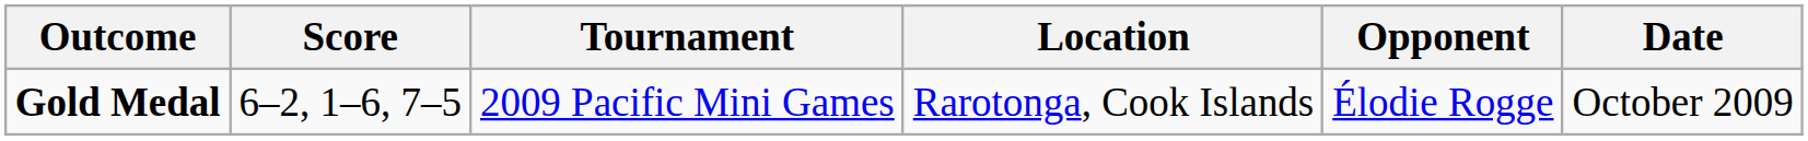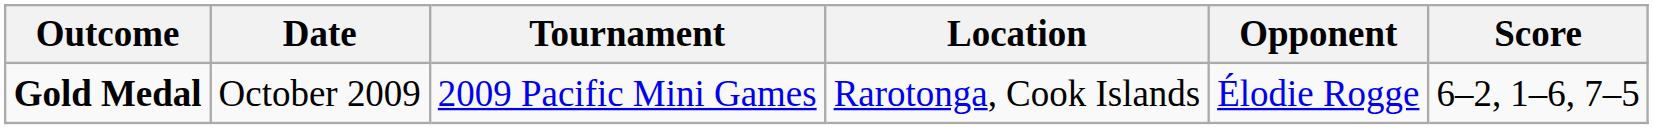columns swapped: Date <-> Score
